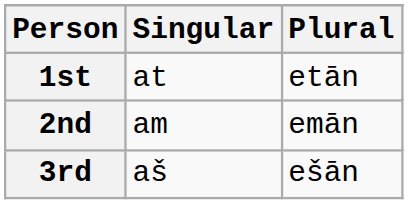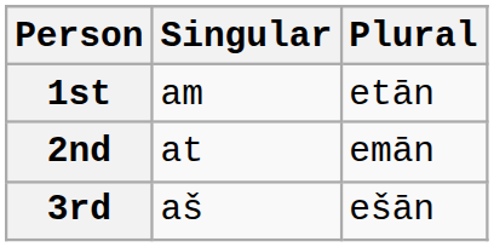1st | Singular: at -> am
2nd | Singular: am -> at
